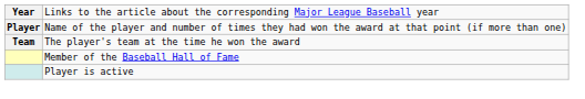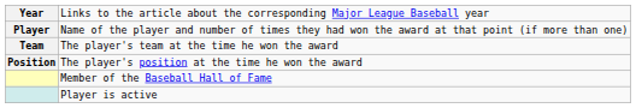+ row: Position | The player's position at the time he won the award
